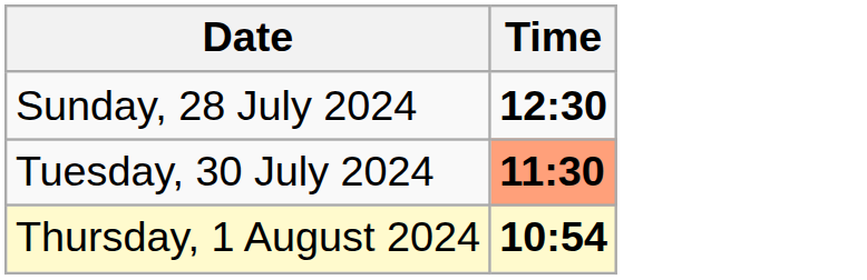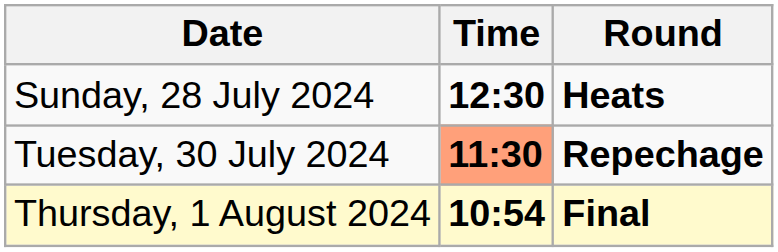+ column: Round | Heats | Repechage | Final
